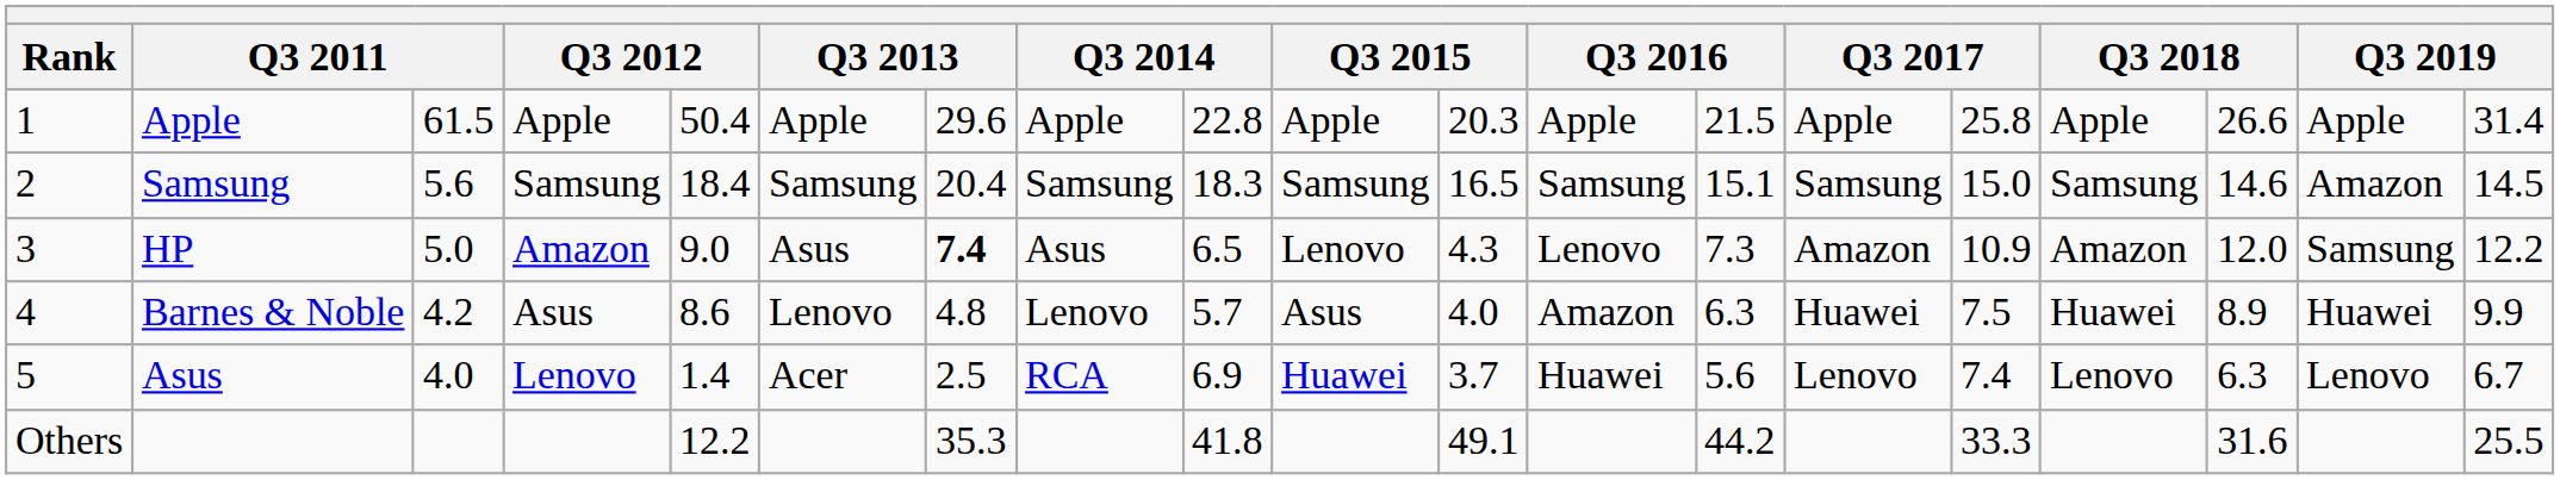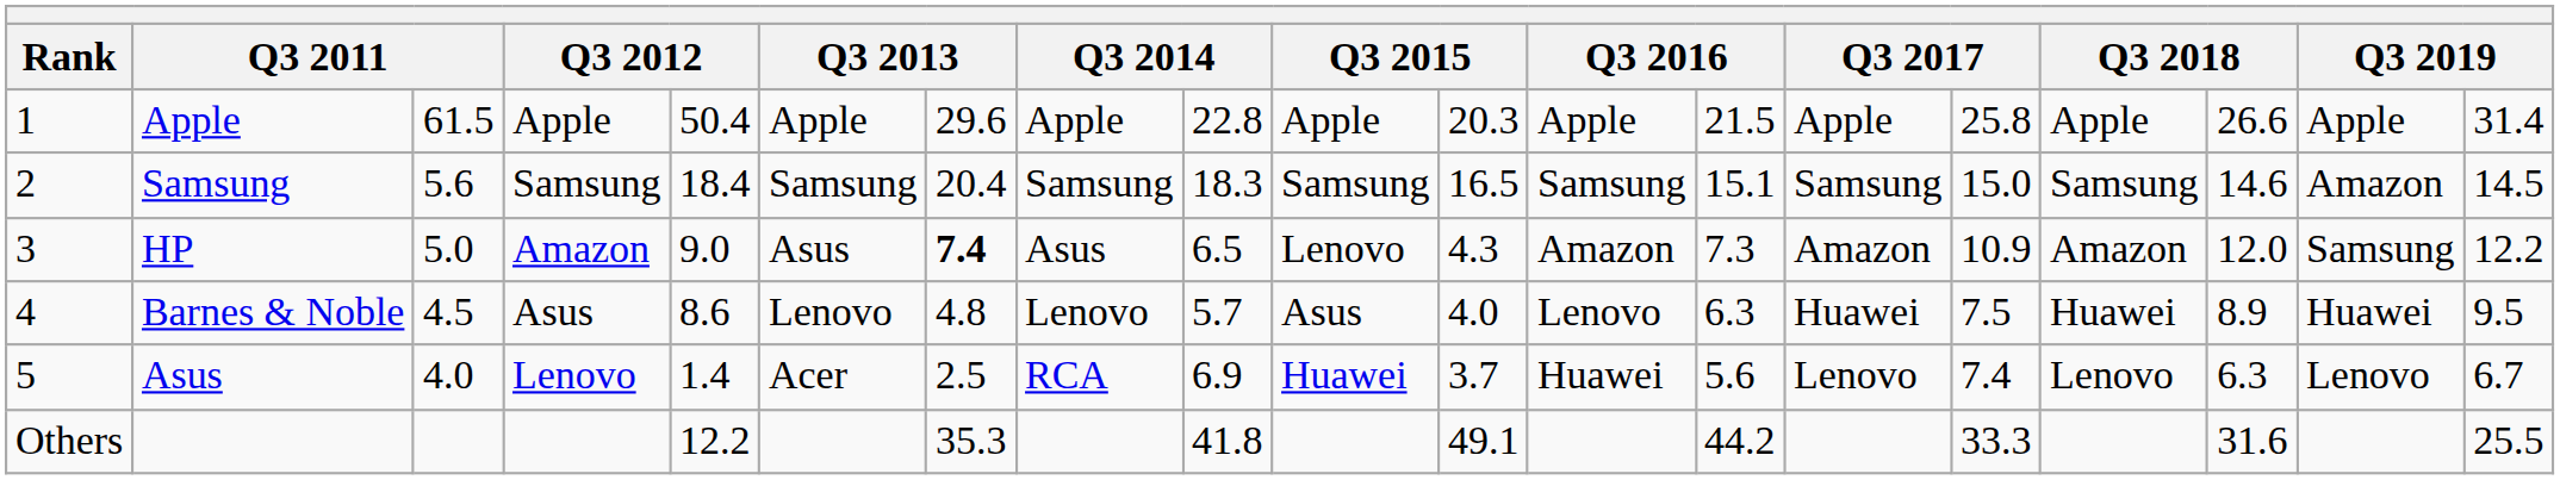HP | column 12: Lenovo -> Amazon
Barnes & Noble | column 3: 4.2 -> 4.5
Barnes & Noble | column 12: Amazon -> Lenovo
Barnes & Noble | column 19: 9.9 -> 9.5
